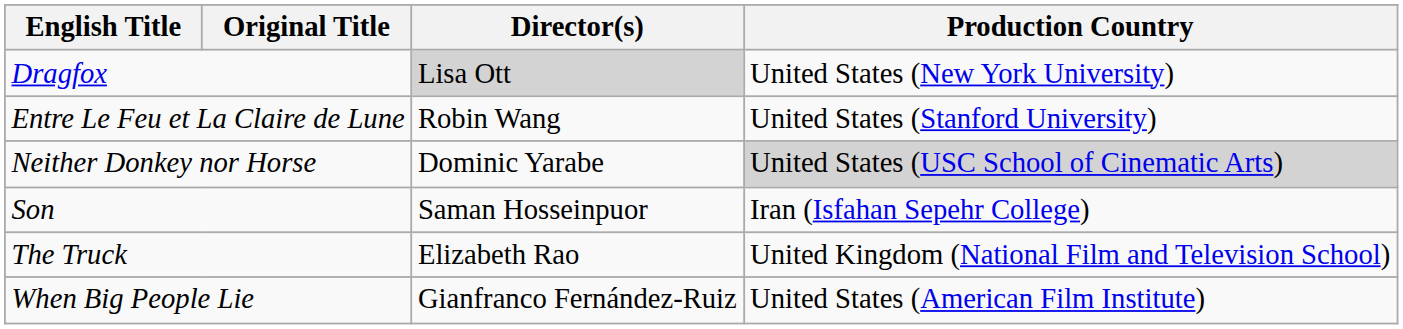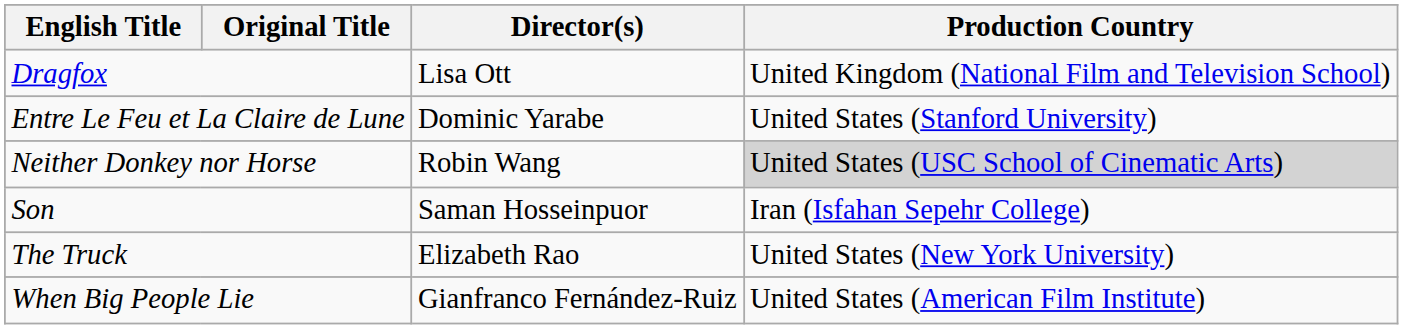Dragfox | Director(s): lightgrey background -> no background
Dragfox | Production Country: United States (New York University) -> United Kingdom (National Film and Television School)
Entre Le Feu et La Claire de Lune | Director(s): Robin Wang -> Dominic Yarabe
Neither Donkey nor Horse | Director(s): Dominic Yarabe -> Robin Wang
The Truck | Production Country: United Kingdom (National Film and Television School) -> United States (New York University)
